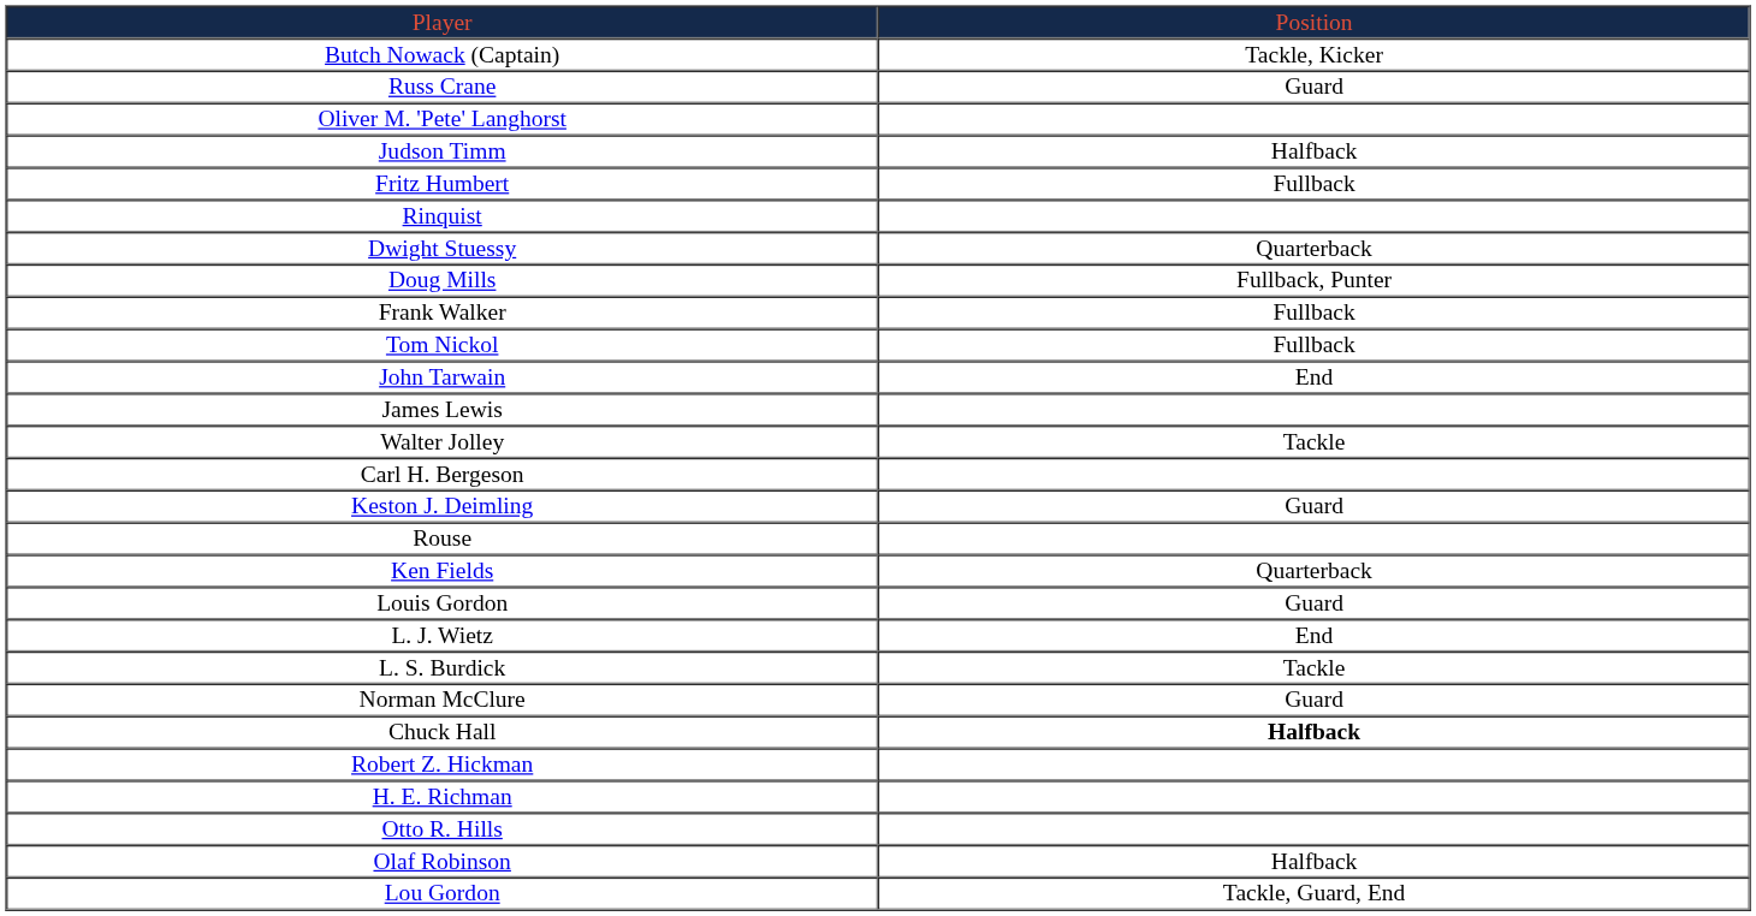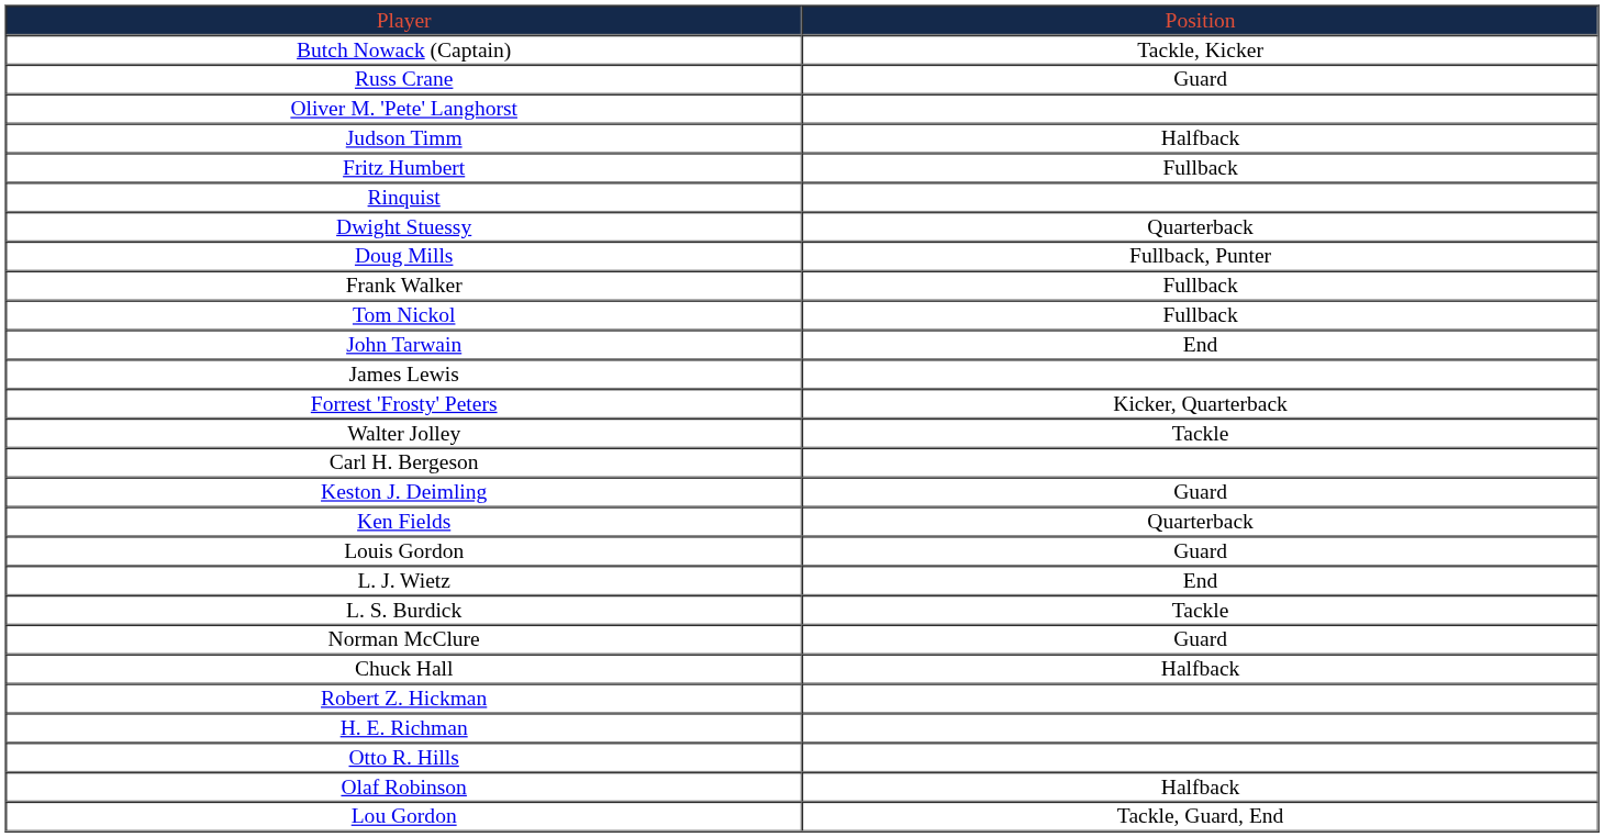+ row: Forrest 'Frosty' Peters | Kicker, Quarterback
- row: Rouse
Chuck Hall | column 2: bold -> normal
